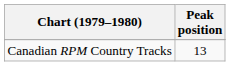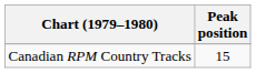Canadian RPM Country Tracks | Peak position: 13 -> 15
